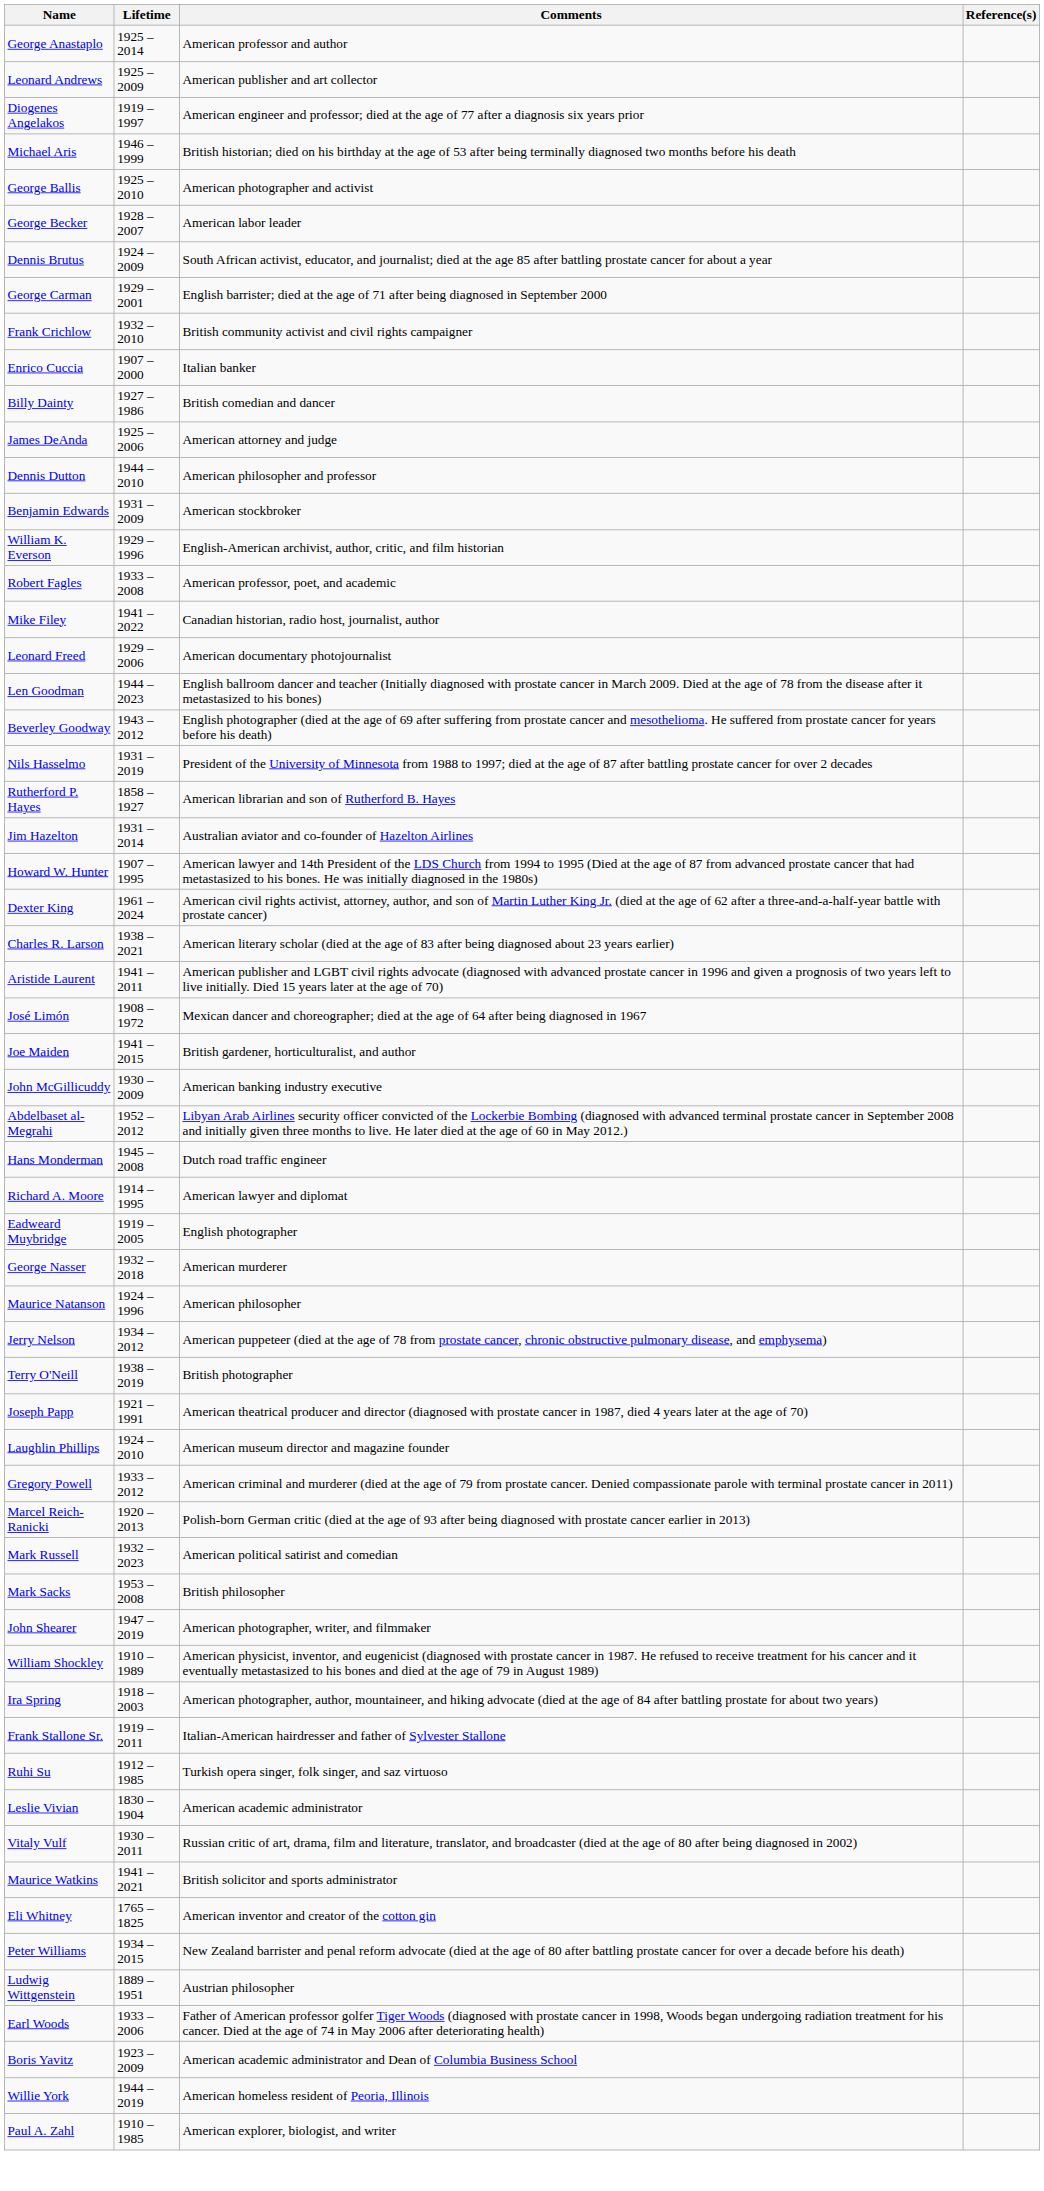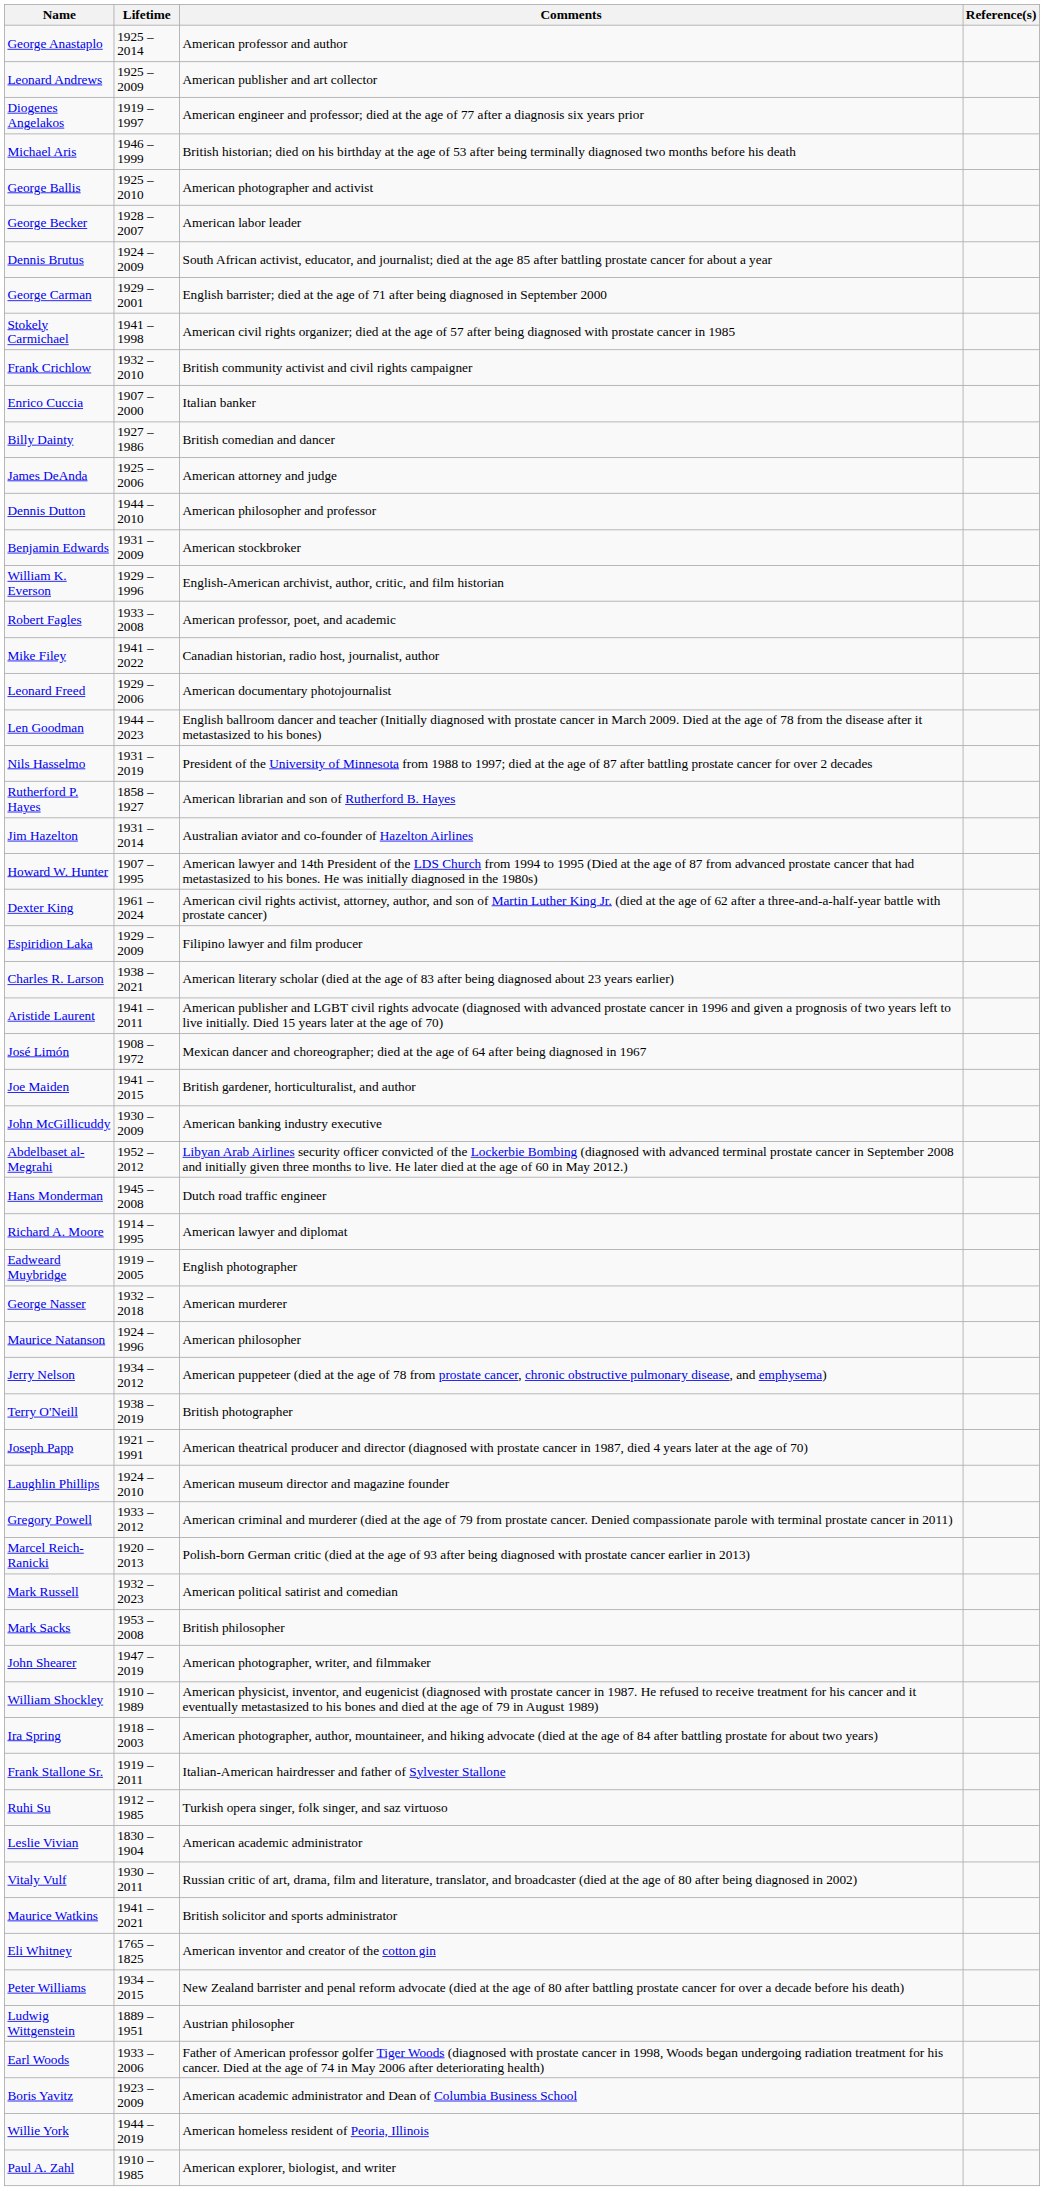+ row: Stokely Carmichael | 1941 – 1998 | American civil rights organizer; died at the age of 57 after being diagnosed with prostate cancer in 1985
- row: Beverley Goodway | 1943 – 2012 | English photographer (died at the age of 69 after suffering from prostate cancer and mesothelioma. He suffered from prostate cancer for years before his death)
+ row: Espiridion Laka | 1929 – 2009 | Filipino lawyer and film producer
